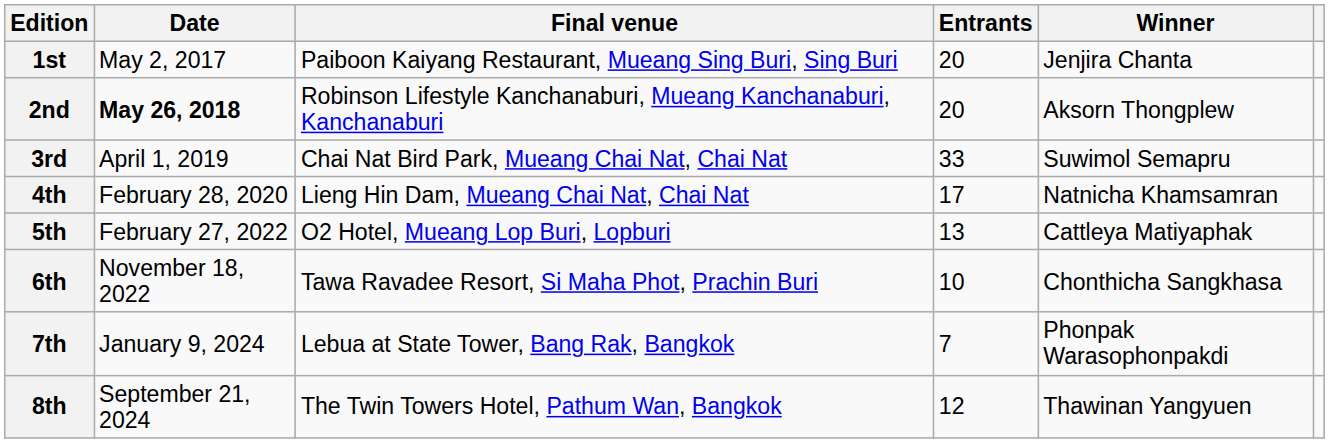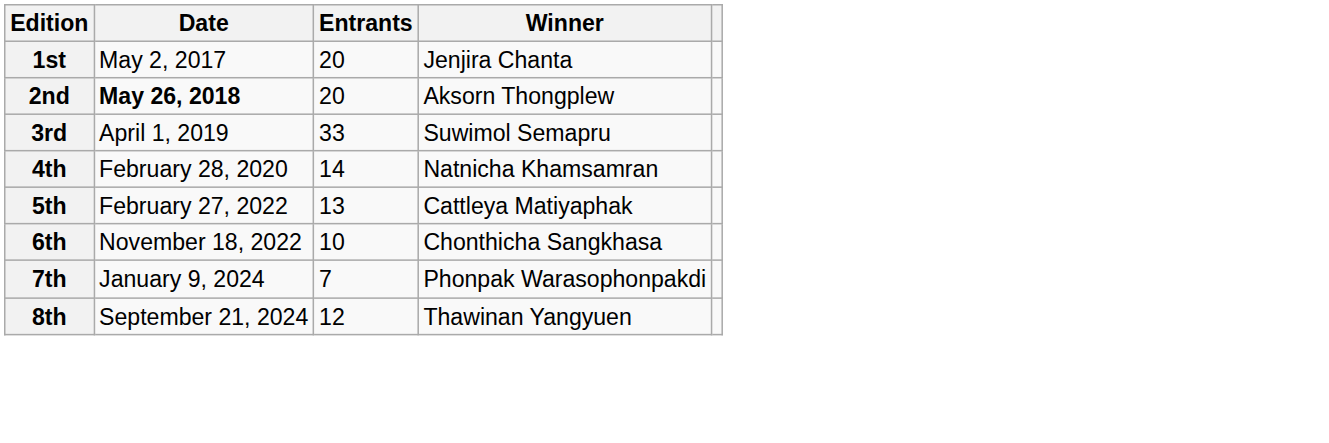- column: Final venue | Paiboon Kaiyang Restaurant, Mueang Sing Buri, Sing Buri | Robinson Lifestyle Kanchanaburi, Mueang Kanchanaburi, Kanchanaburi | Chai Nat Bird Park, Mueang Chai Nat, Chai Nat | Lieng Hin Dam, Mueang Chai Nat, Chai Nat | O2 Hotel, Mueang Lop Buri, Lopburi | Tawa Ravadee Resort, Si Maha Phot, Prachin Buri | Lebua at State Tower, Bang Rak, Bangkok | The Twin Towers Hotel, Pathum Wan, Bangkok
4th | Entrants: 17 -> 14
